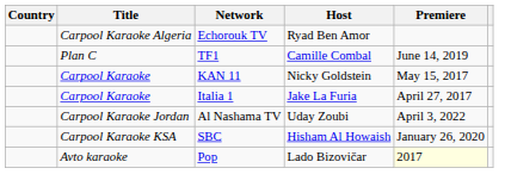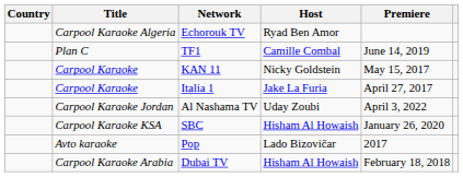Pop | Premiere: lightyellow background -> no background
+ row: Carpool Karaoke Arabia | Dubai TV | Hisham Al Howaish | February 18, 2018
